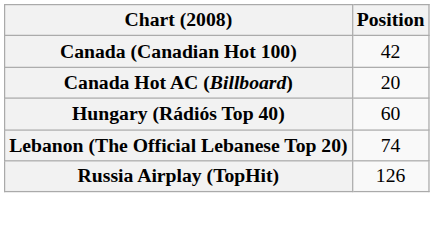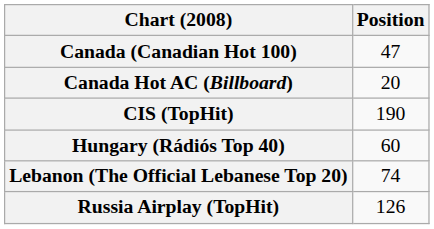Canada (Canadian Hot 100) | Position: 42 -> 47
+ row: CIS (TopHit) | 190
